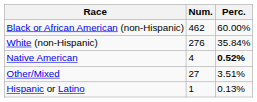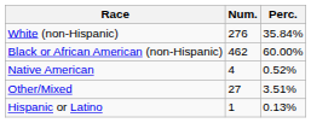rows swapped: White (non-Hispanic) <-> Black or African American (non-Hispanic)
Native American | Perc.: bold -> normal
